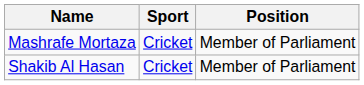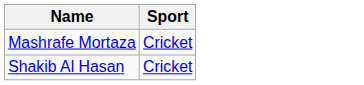- column: Position | Member of Parliament | Member of Parliament
